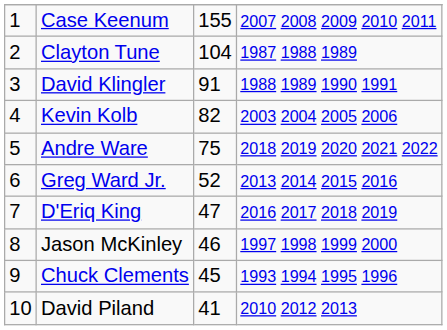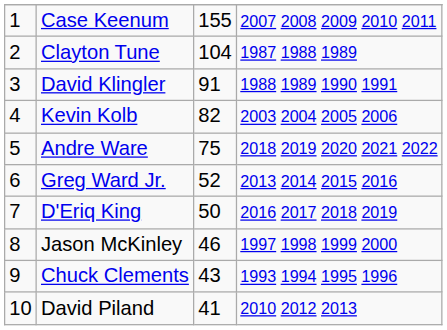D'Eriq King | column 3: 47 -> 50
Chuck Clements | column 3: 45 -> 43
